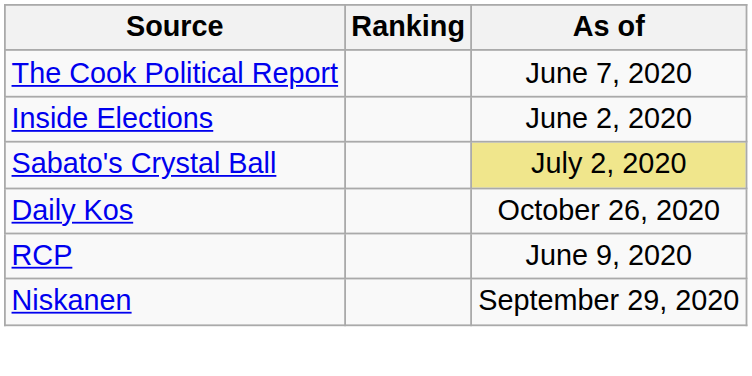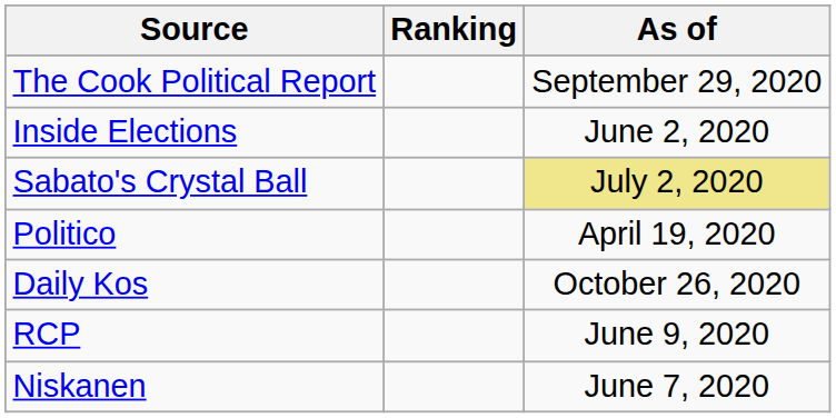The Cook Political Report | As of: June 7, 2020 -> September 29, 2020
+ row: Politico | April 19, 2020
Niskanen | As of: September 29, 2020 -> June 7, 2020
